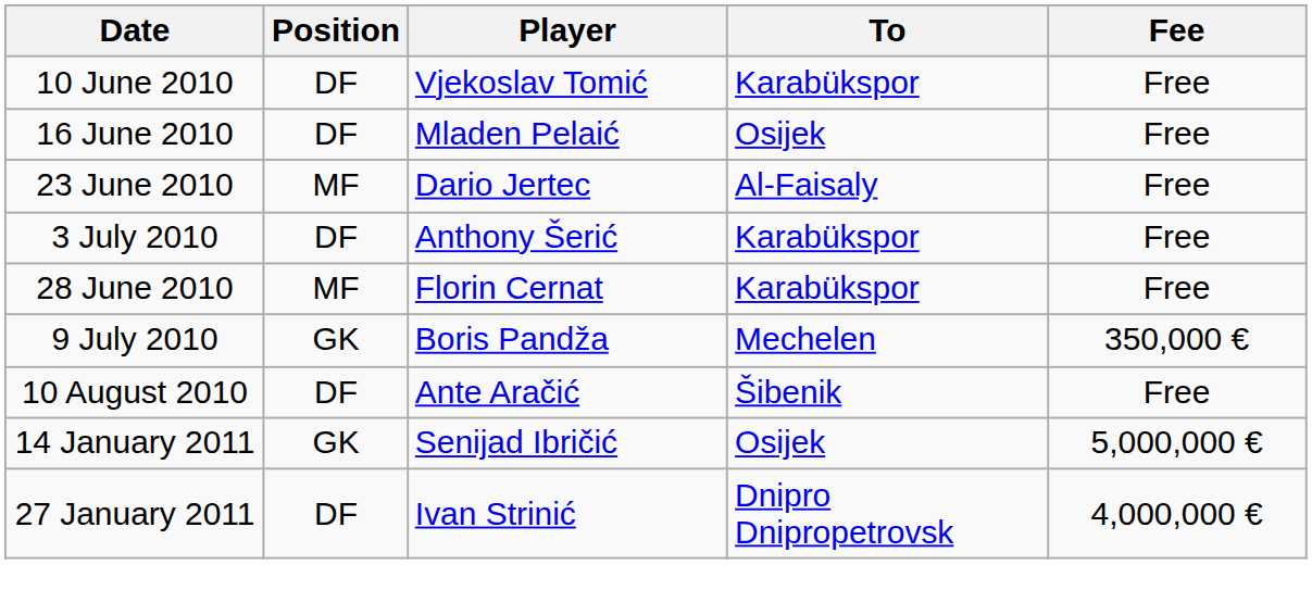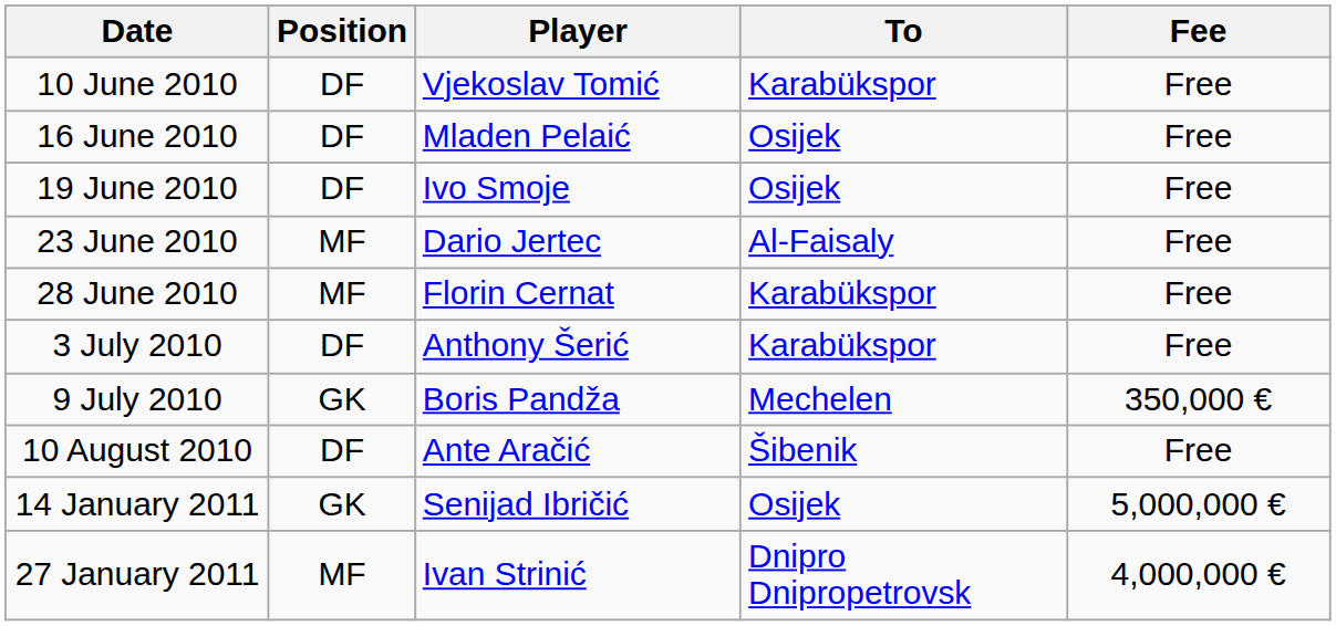+ row: 19 June 2010 | DF | Ivo Smoje | Osijek | Free
rows swapped: 28 June 2010 <-> 3 July 2010
27 January 2011 | Position: DF -> MF
